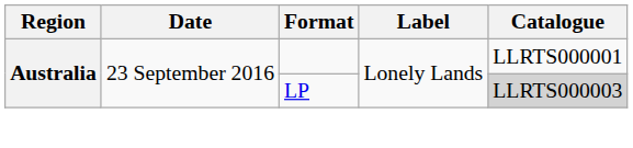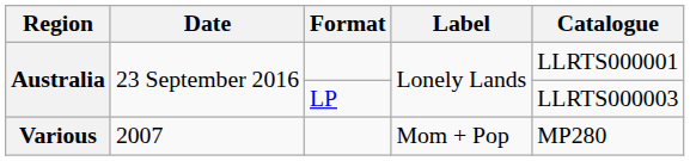Australia / LP | Catalogue: lightgrey background -> no background
+ row: Various | 2007 | Mom + Pop | MP280
